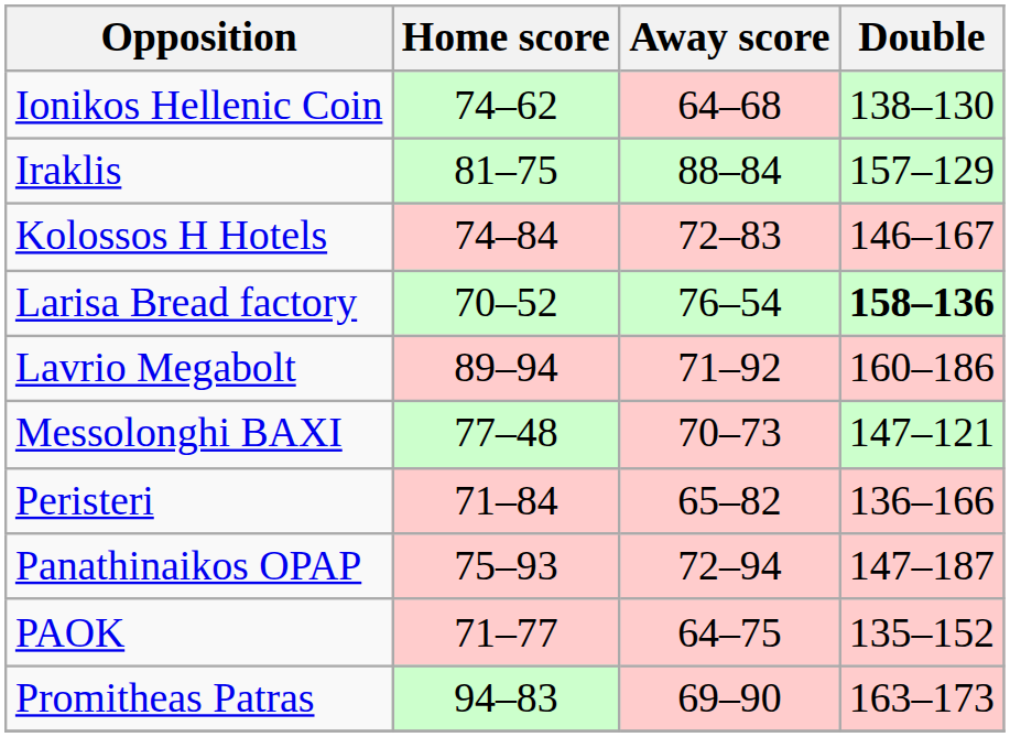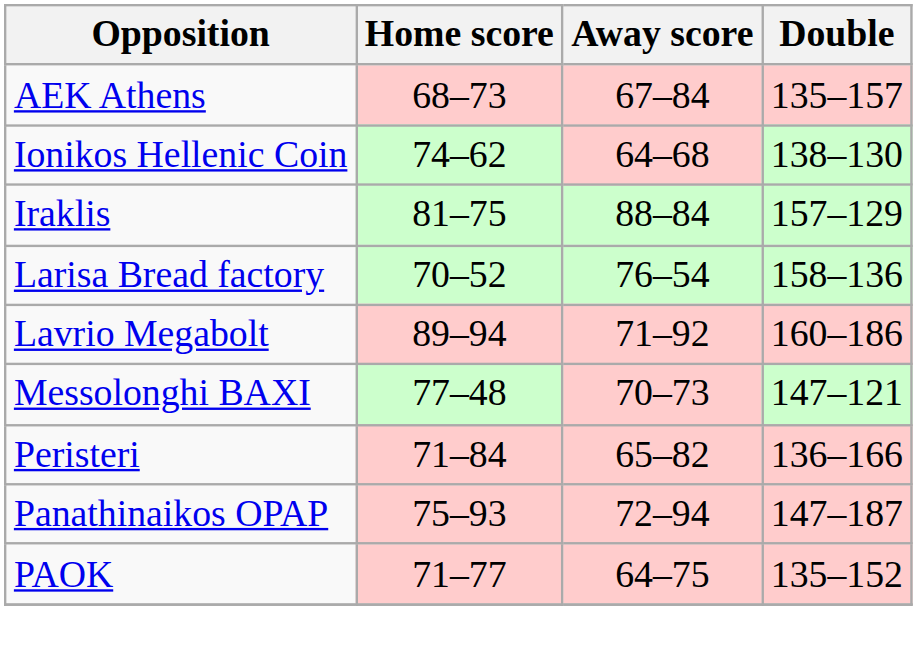+ row: AEK Athens | 68–73 | 67–84 | 135–157
- row: Kolossos H Hotels | 74–84 | 72–83 | 146–167
Larisa Bread factory | Double: bold -> normal
- row: Promitheas Patras | 94–83 | 69–90 | 163–173
